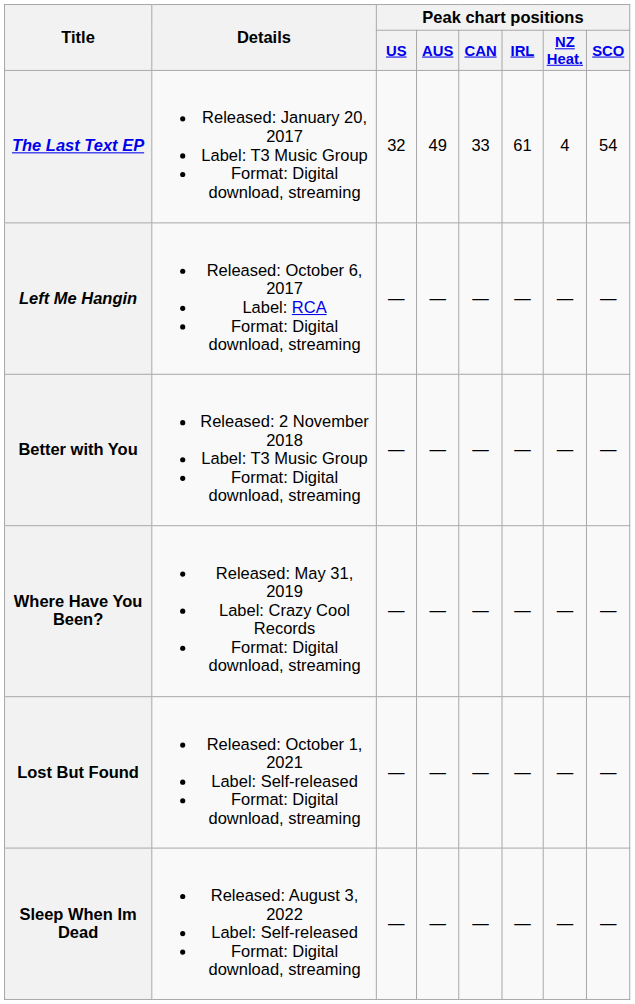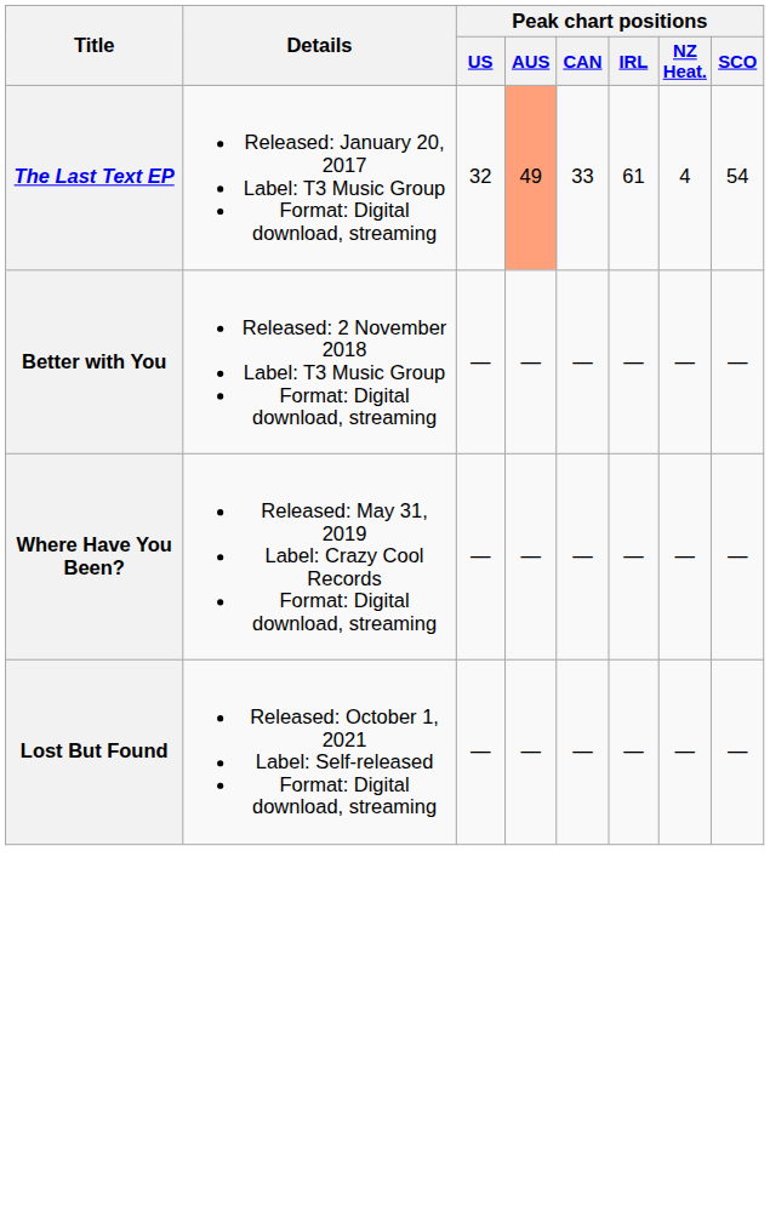The Last Text EP | Peak chart positions / AUS: no background -> lightsalmon background
- row: Left Me Hangin | Released: October 6, 2017 Label: RCA Format: Digital download, streaming | — | — | — | — | — | —
- row: Sleep When Im Dead | Released: August 3, 2022 Label: Self-released Format: Digital download, streaming | — | — | — | — | — | —
